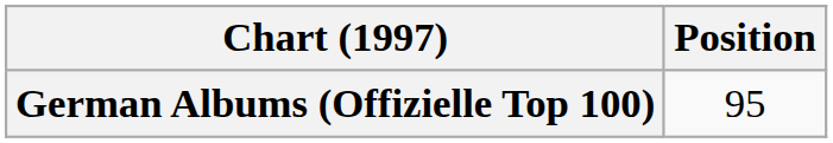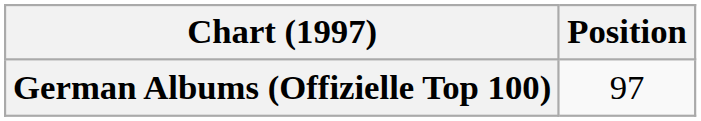German Albums (Offizielle Top 100) | Position: 95 -> 97
